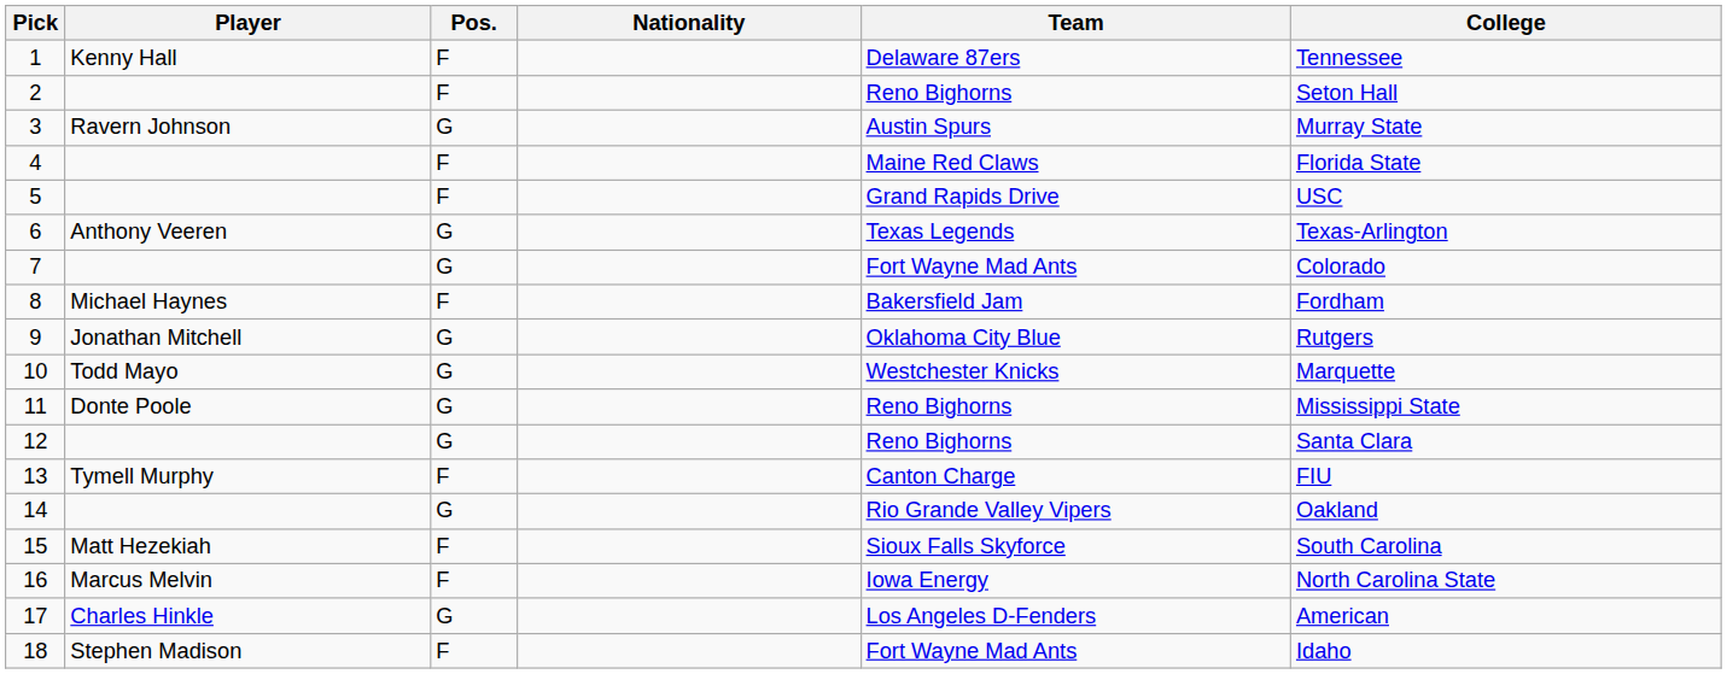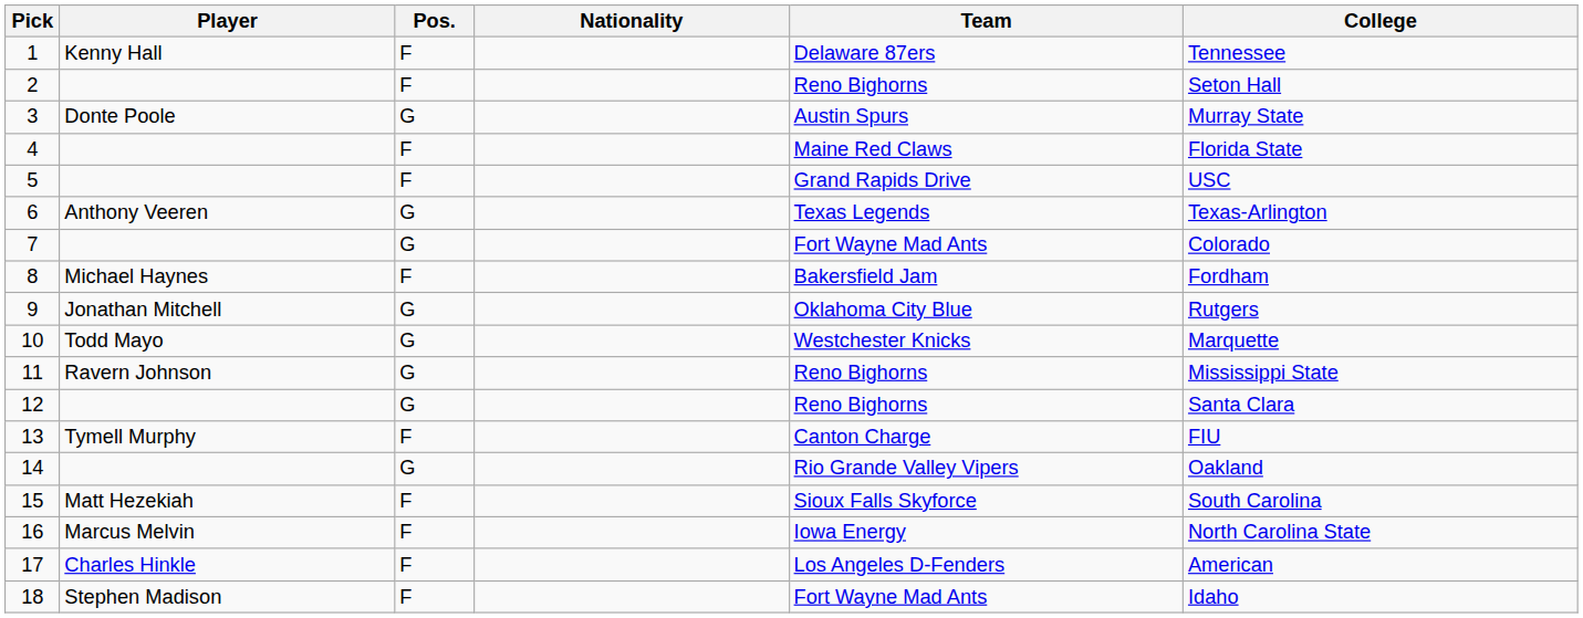3 | Player: Ravern Johnson -> Donte Poole
11 | Player: Donte Poole -> Ravern Johnson
17 | Pos.: G -> F
